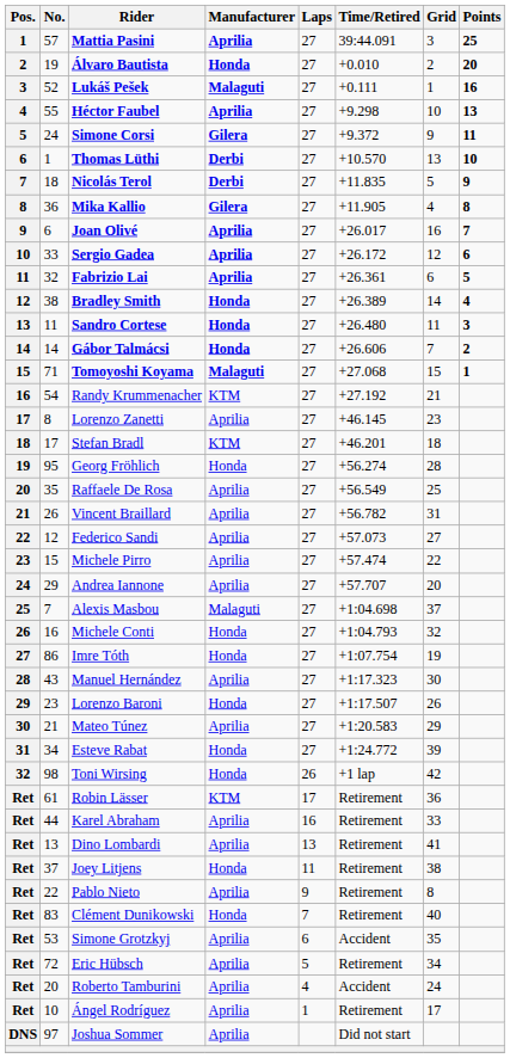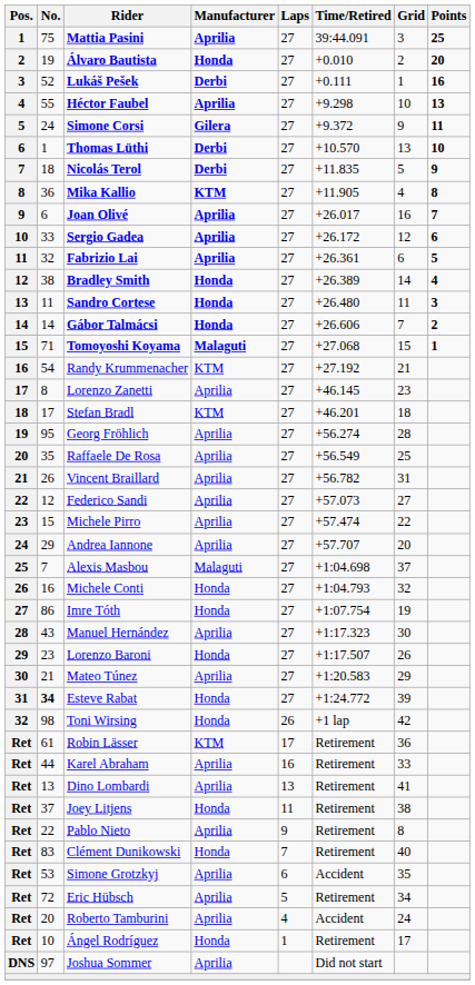Mattia Pasini | No.: 57 -> 75
Lukáš Pešek | Manufacturer: Malaguti -> Derbi
Mika Kallio | Manufacturer: Gilera -> KTM
Georg Fröhlich | Manufacturer: Honda -> Aprilia
Esteve Rabat | No.: normal -> bold
Ángel Rodríguez | Manufacturer: Aprilia -> Honda
